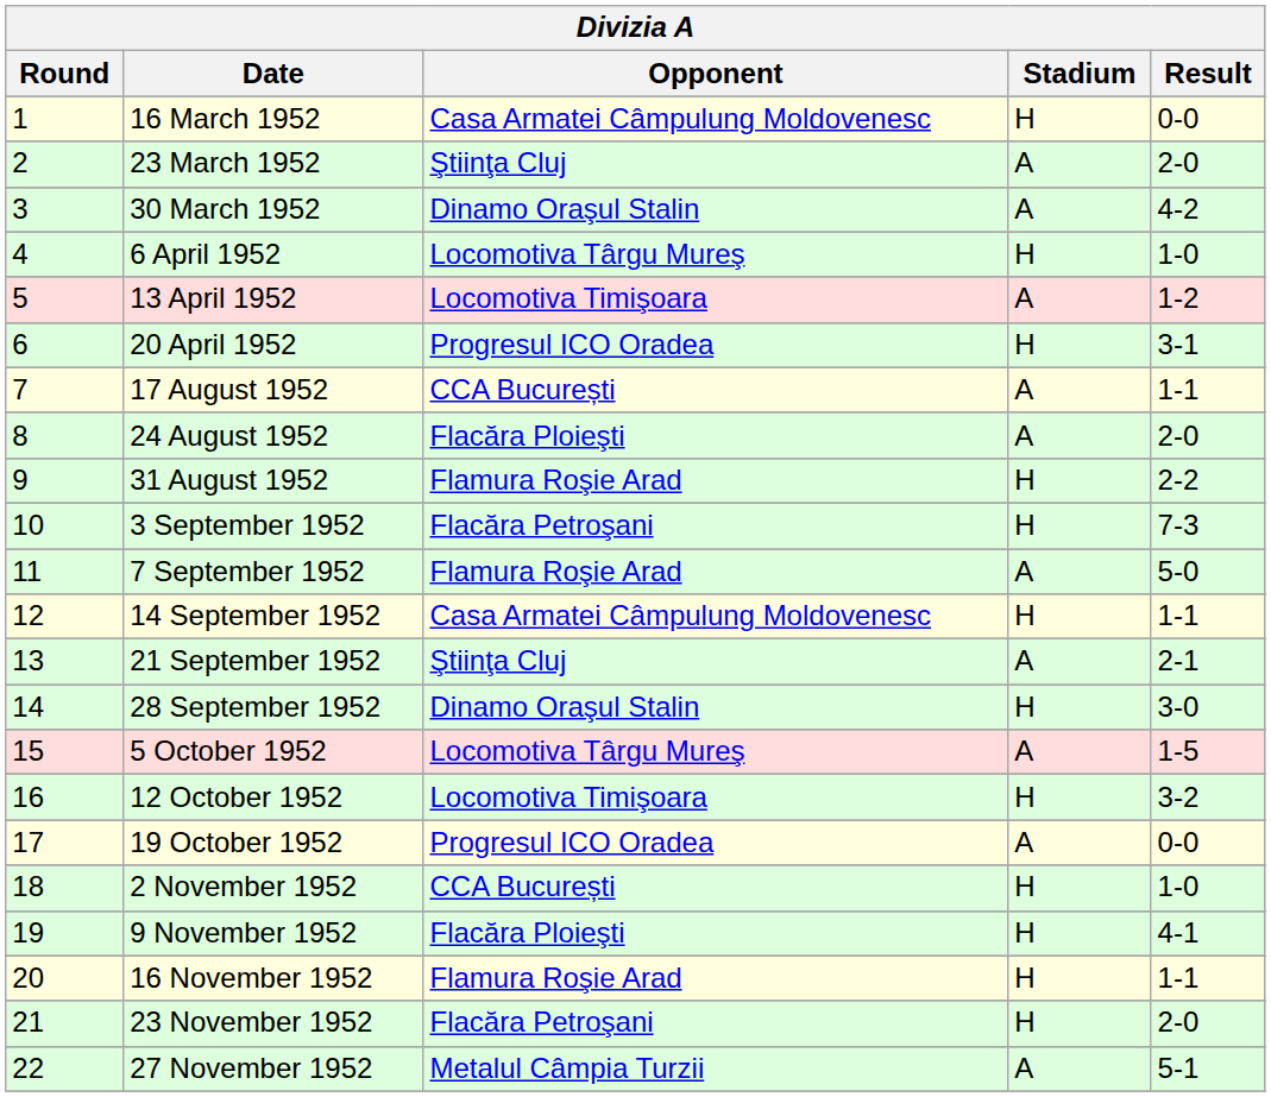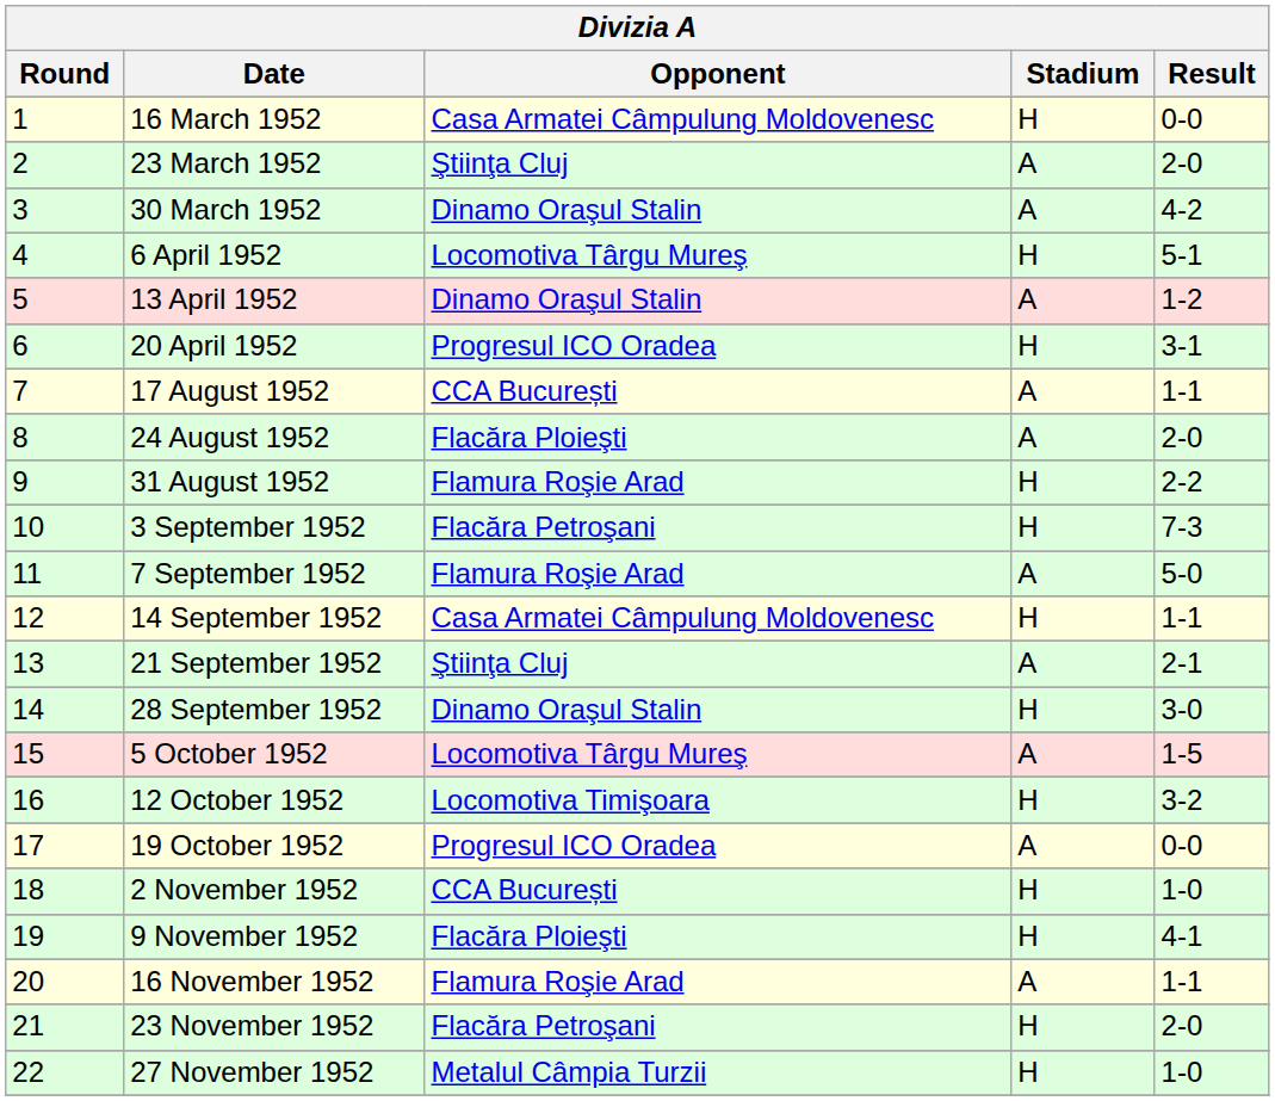6 April 1952 | Result: 1-0 -> 5-1
13 April 1952 | Opponent: Locomotiva Timişoara -> Dinamo Oraşul Stalin
16 November 1952 | Stadium: H -> A
27 November 1952 | Stadium: A -> H
27 November 1952 | Result: 5-1 -> 1-0
